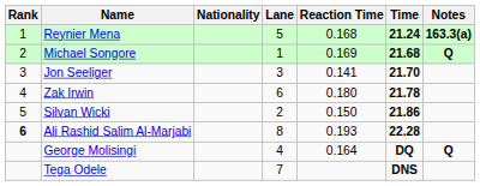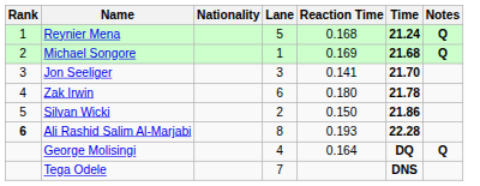Reynier Mena | Notes: 163.3(a) -> Q
